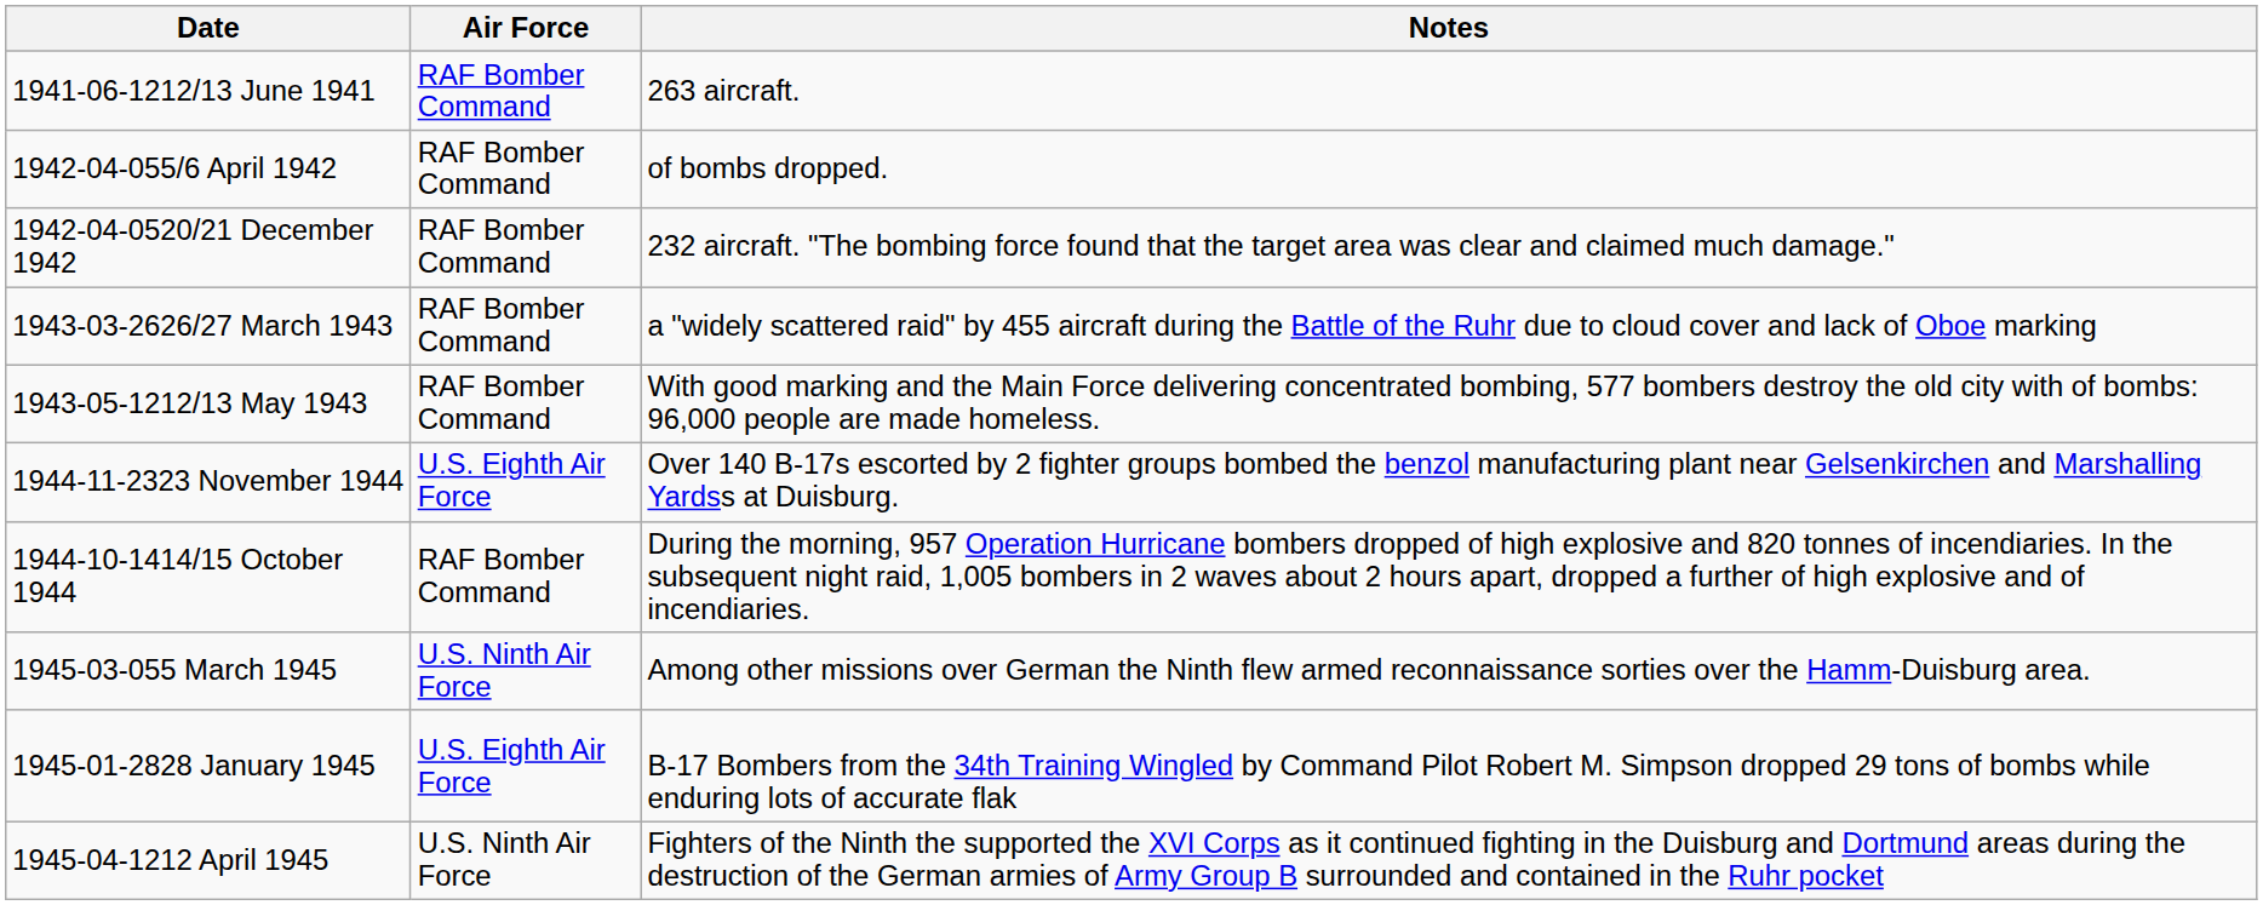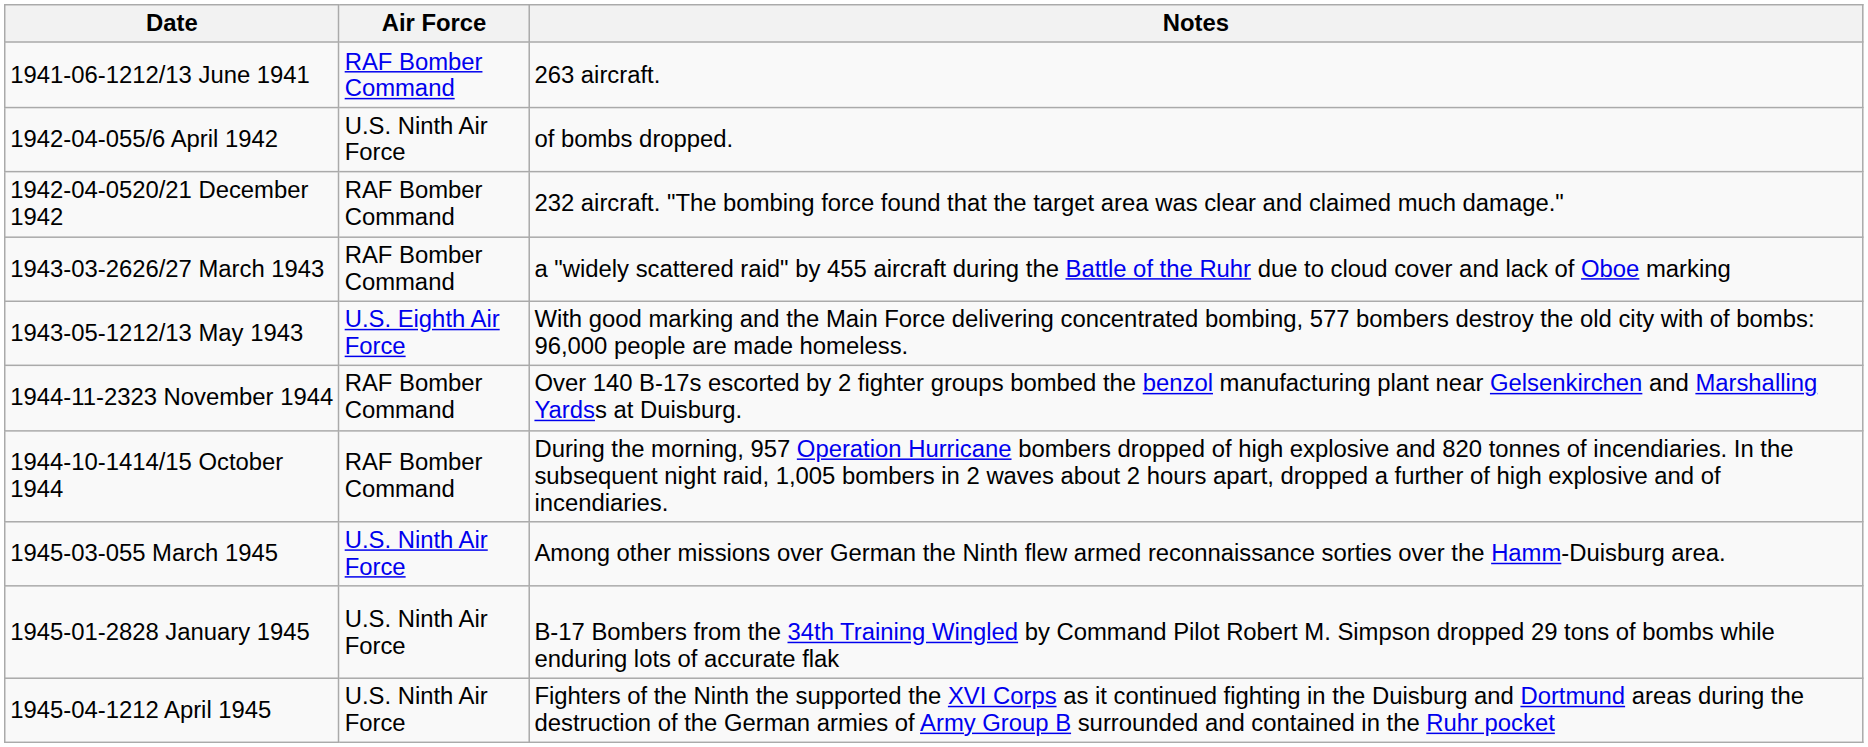1942-04-055/6 April 1942 | Air Force: RAF Bomber Command -> U.S. Ninth Air Force
1943-05-1212/13 May 1943 | Air Force: RAF Bomber Command -> U.S. Eighth Air Force
1944-11-2323 November 1944 | Air Force: U.S. Eighth Air Force -> RAF Bomber Command
1945-01-2828 January 1945 | Air Force: U.S. Eighth Air Force -> U.S. Ninth Air Force
